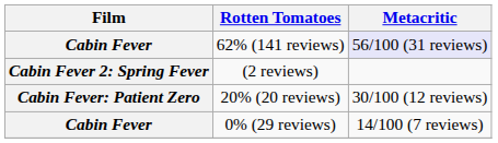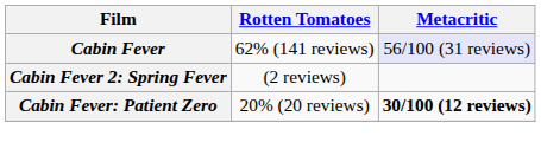20% (20 reviews) | Metacritic: normal -> bold
- row: Cabin Fever | 0% (29 reviews) | 14/100 (7 reviews)
